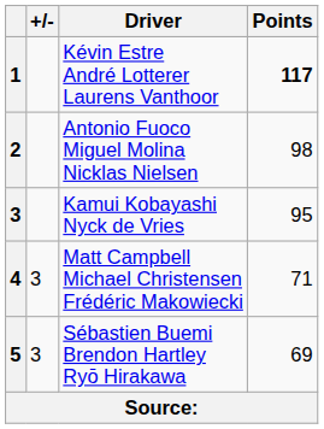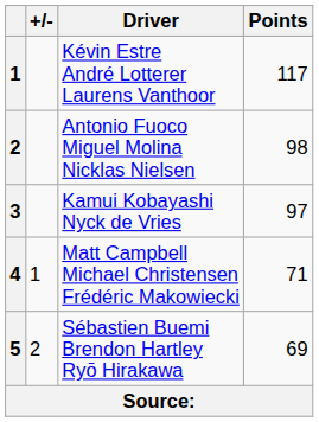Kévin Estre André Lotterer Laurens Vanthoor | Points: bold -> normal
Kamui Kobayashi Nyck de Vries | Points: 95 -> 97
Matt Campbell Michael Christensen Frédéric Makowiecki | +/-: 3 -> 1
Sébastien Buemi Brendon Hartley Ryō Hirakawa | +/-: 3 -> 2
